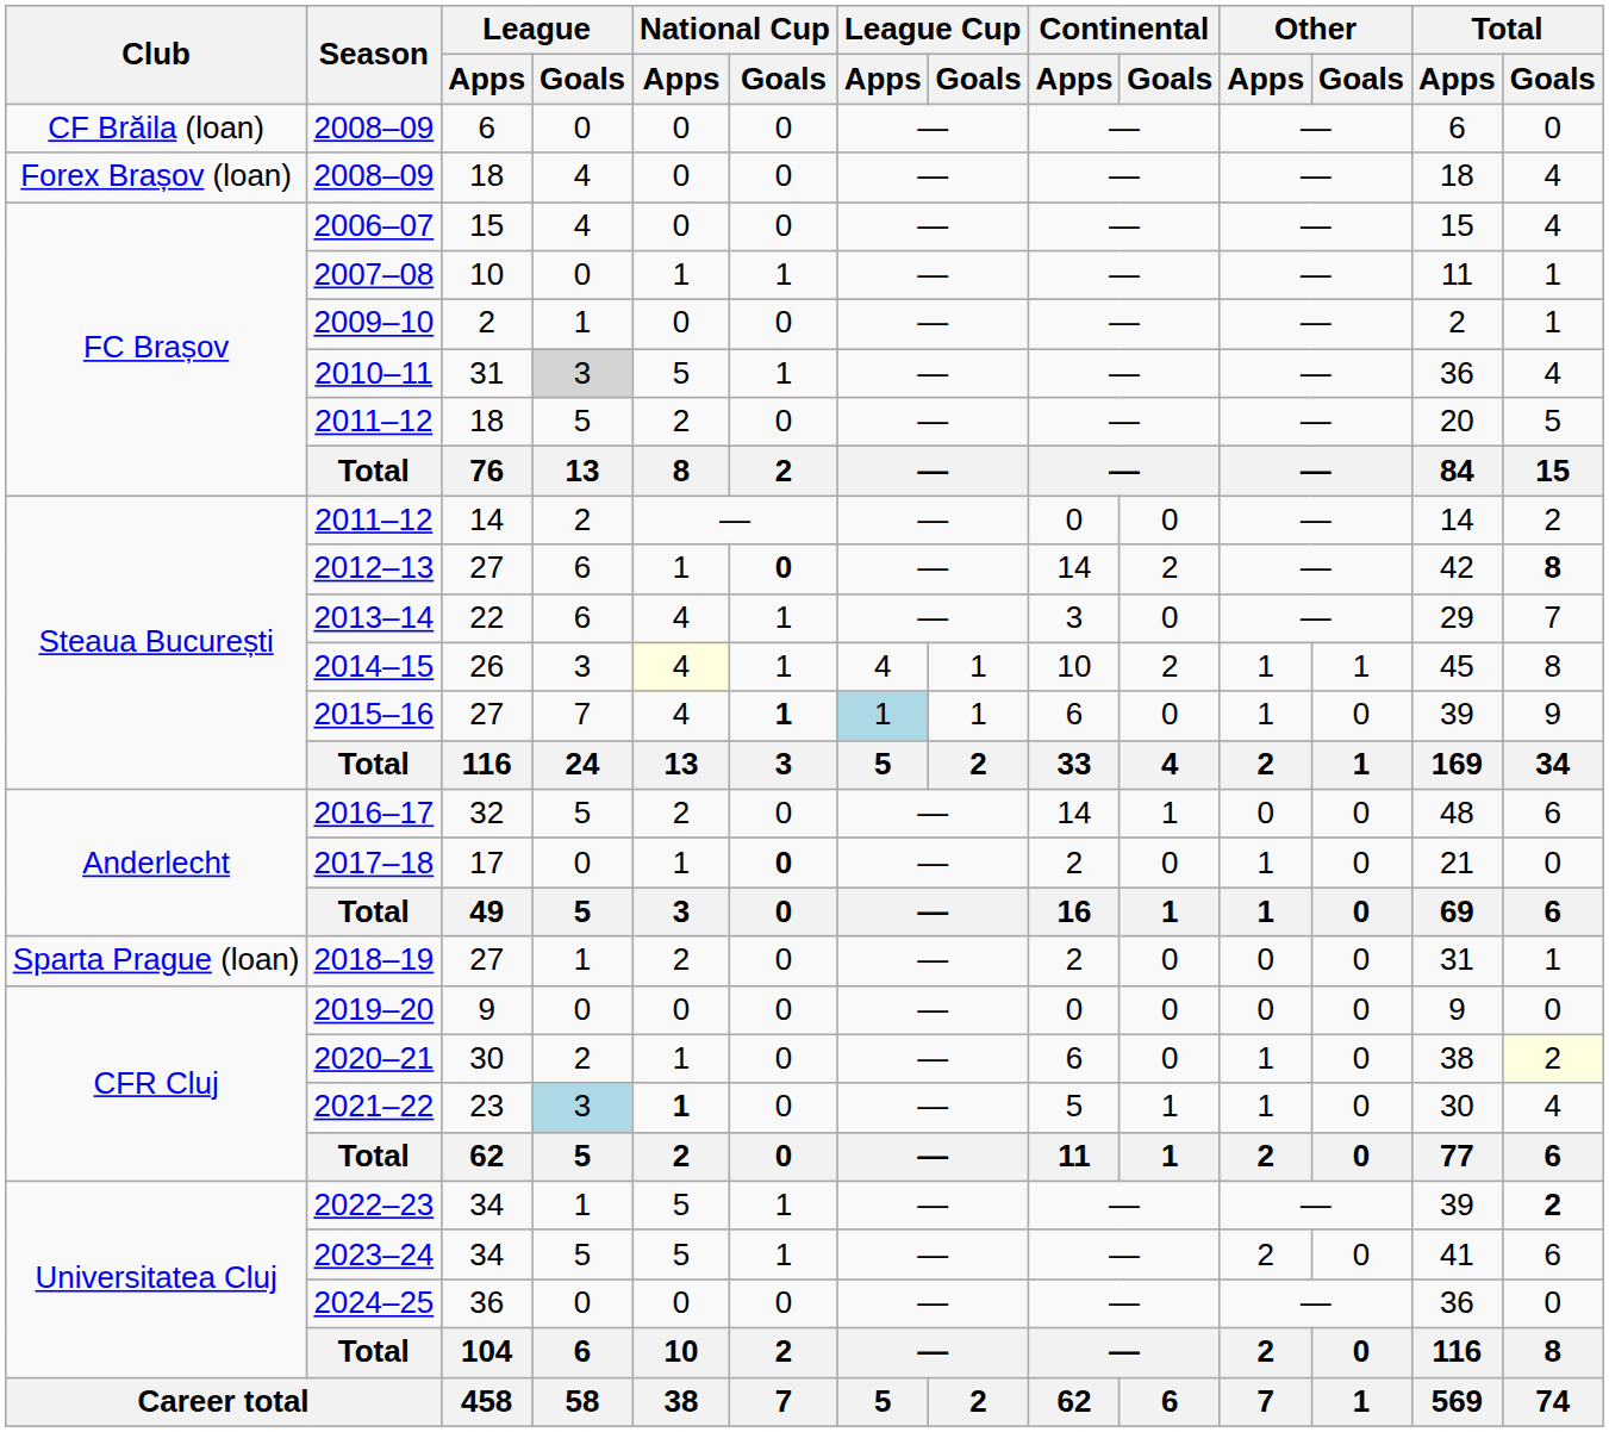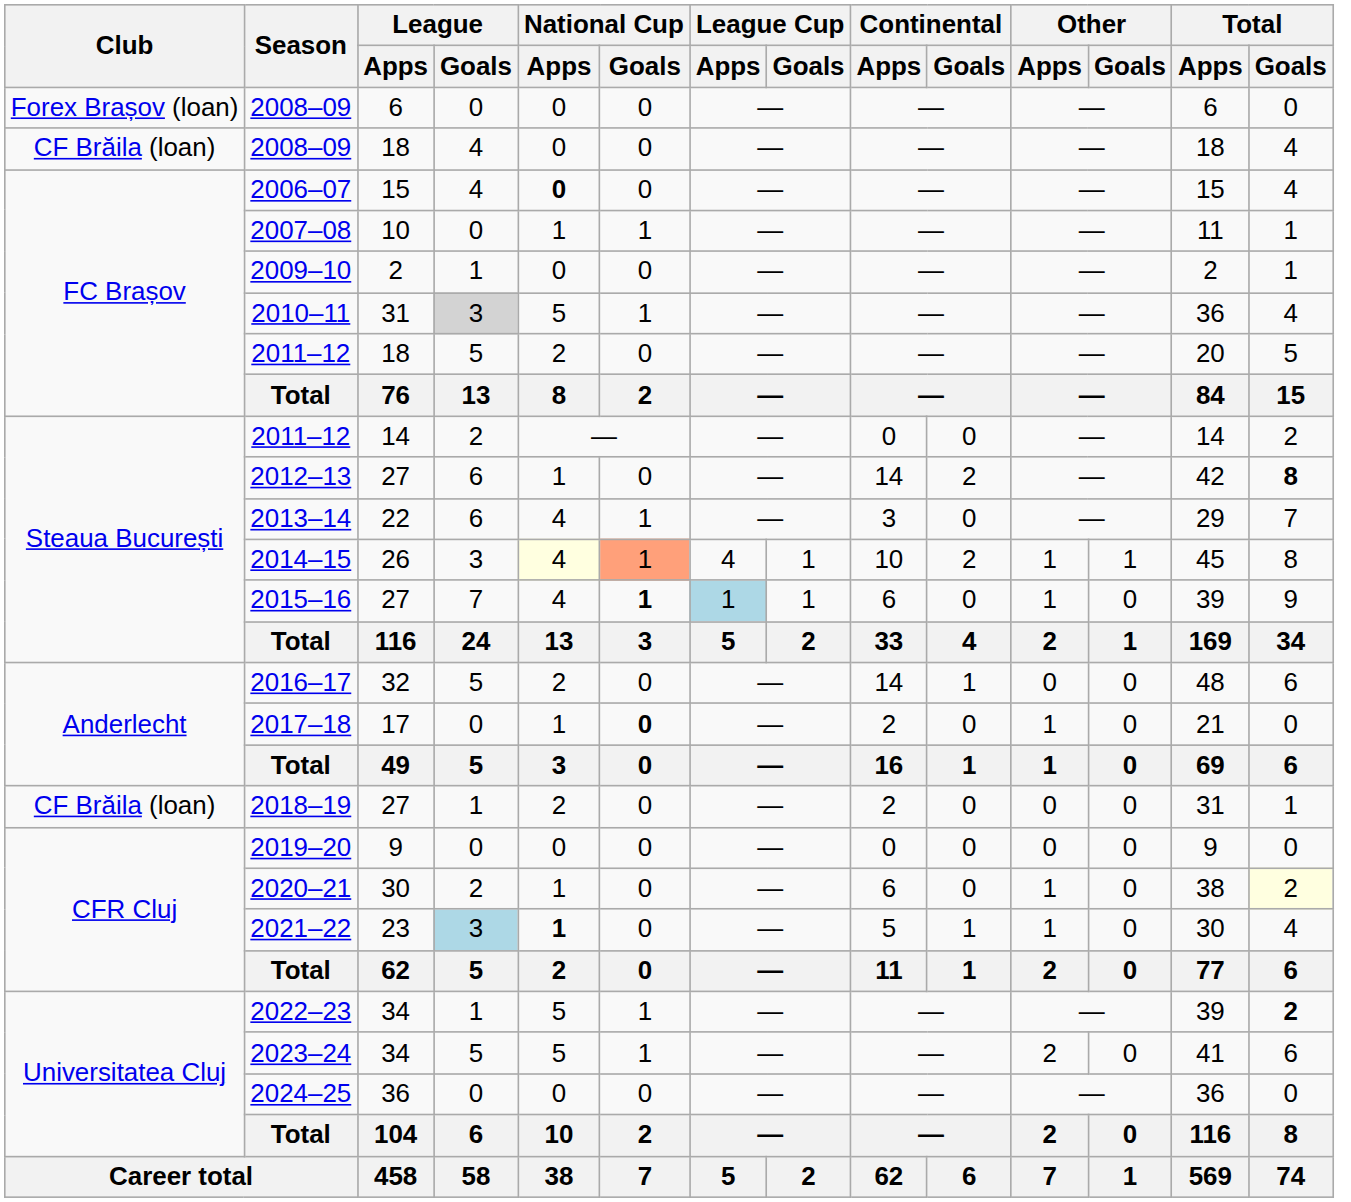2008–09 / 6 | Club: CF Brăila (loan) -> Forex Brașov (loan)
2008–09 / 18 | Club: Forex Brașov (loan) -> CF Brăila (loan)
2006–07 | National Cup / Apps: normal -> bold
2012–13 | National Cup / Goals: bold -> normal
2014–15 | National Cup / Goals: no background -> lightsalmon background
2018–19 | Club: Sparta Prague (loan) -> CF Brăila (loan)
